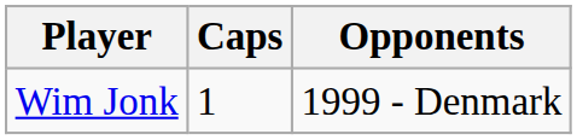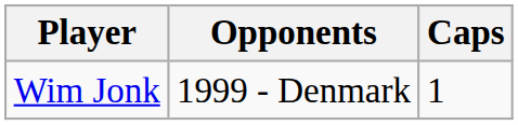columns swapped: Caps <-> Opponents
